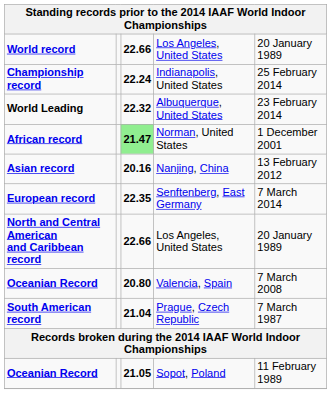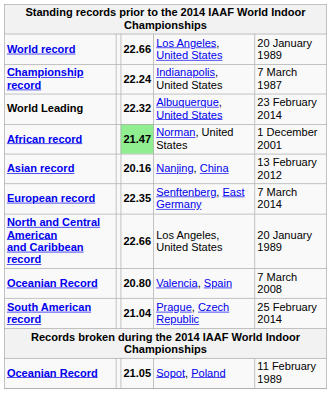Championship record | column 5: 25 February 2014 -> 7 March 1987
South American record | column 5: 7 March 1987 -> 25 February 2014
